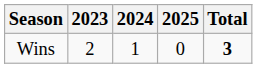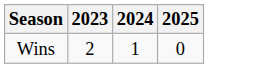- column: Total | 3
